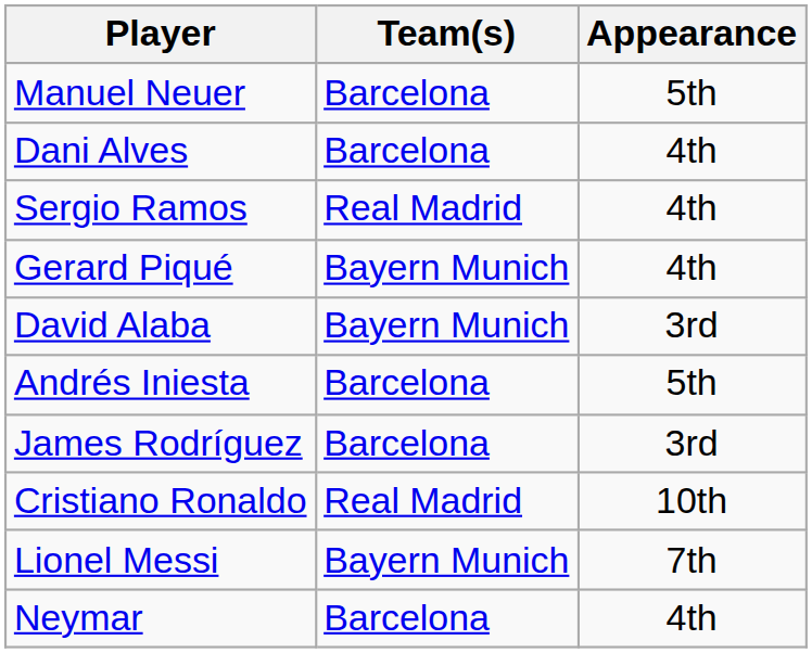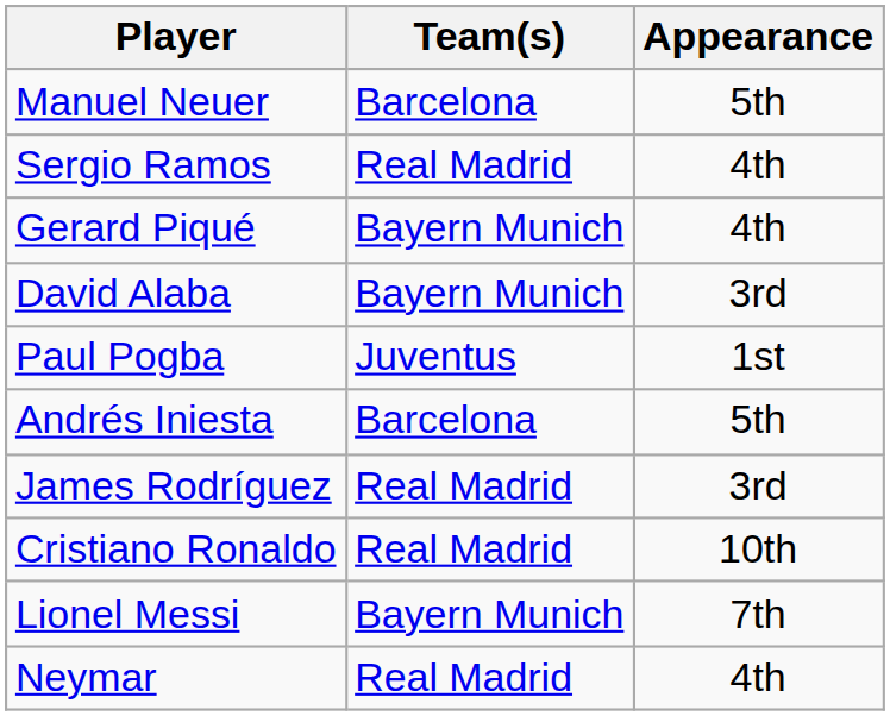- row: Dani Alves | Barcelona | 4th
+ row: Paul Pogba | Juventus | 1st
James Rodríguez | Team(s): Barcelona -> Real Madrid
Neymar | Team(s): Barcelona -> Real Madrid
